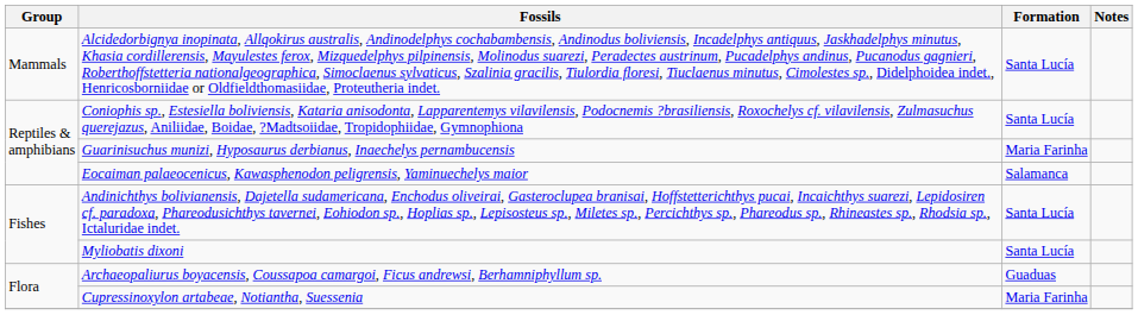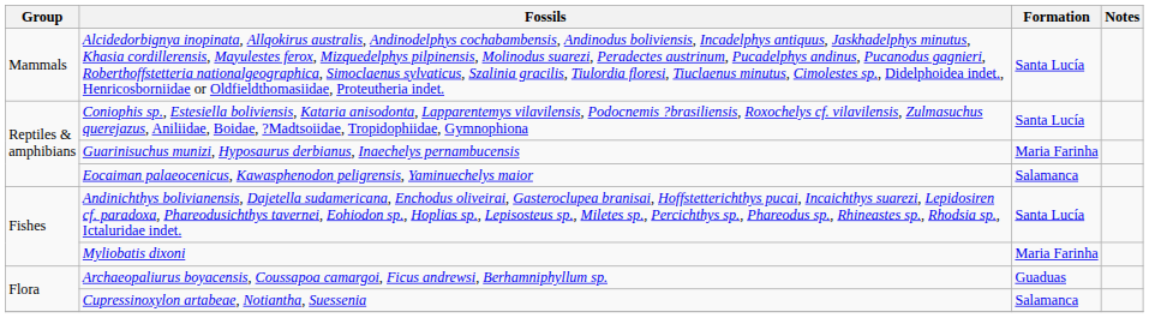Myliobatis dixoni | Formation: Santa Lucía -> Maria Farinha
Cupressinoxylon artabeae, Notiantha, Suessenia | Formation: Maria Farinha -> Salamanca
